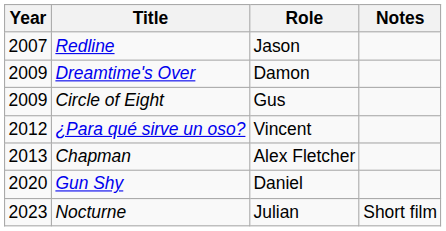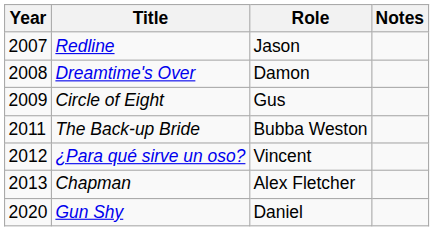Dreamtime's Over | Year: 2009 -> 2008
+ row: 2011 | The Back-up Bride | Bubba Weston
- row: 2023 | Nocturne | Julian | Short film
